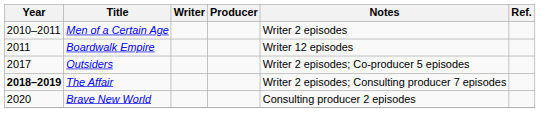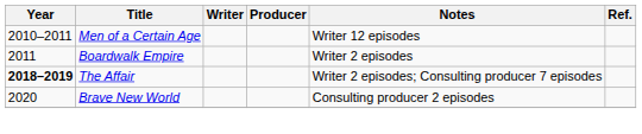Men of a Certain Age | Notes: Writer 2 episodes -> Writer 12 episodes
Boardwalk Empire | Notes: Writer 12 episodes -> Writer 2 episodes
- row: 2017 | Outsiders | Writer 2 episodes; Co-producer 5 episodes
